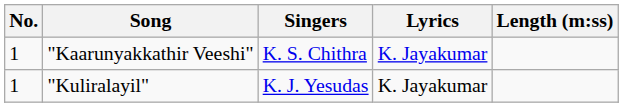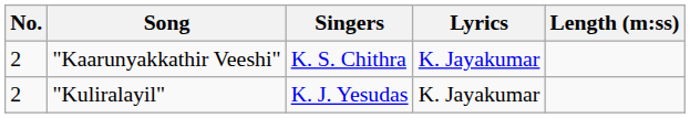"Kaarunyakkathir Veeshi" | No.: 1 -> 2
"Kuliralayil" | No.: 1 -> 2
